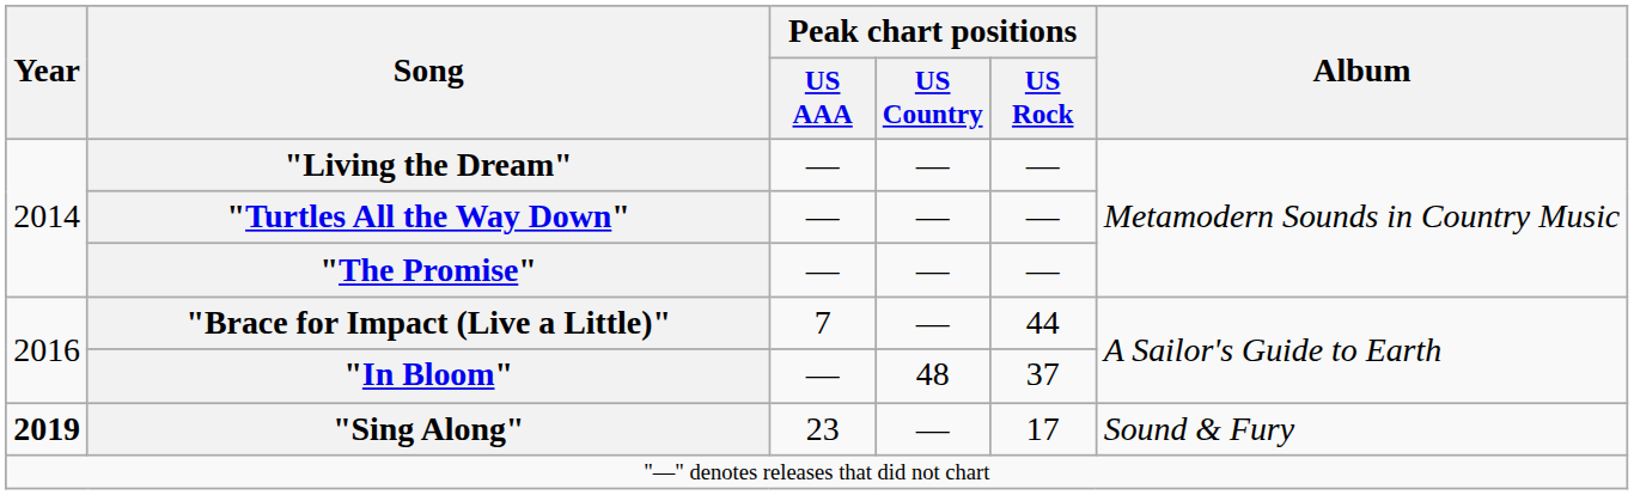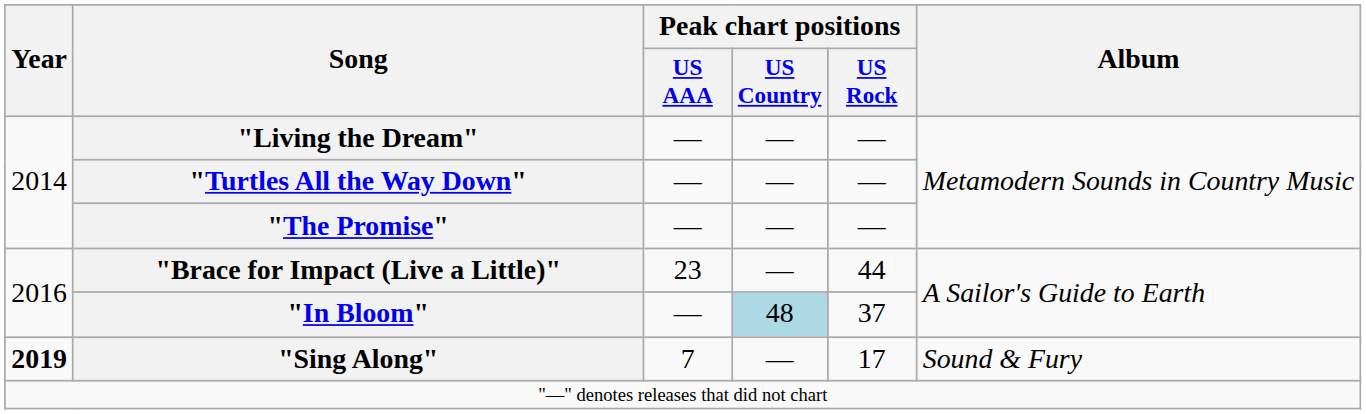"Brace for Impact (Live a Little)" | Peak chart positions / US AAA: 7 -> 23
"In Bloom" | Peak chart positions / US Country: no background -> lightblue background
"Sing Along" | Peak chart positions / US AAA: 23 -> 7
